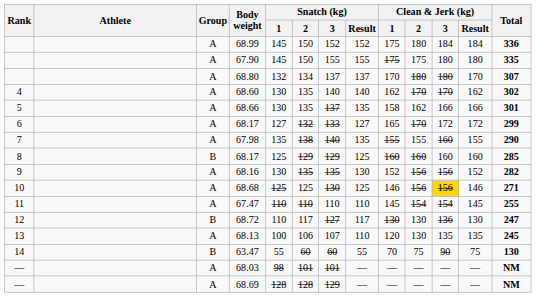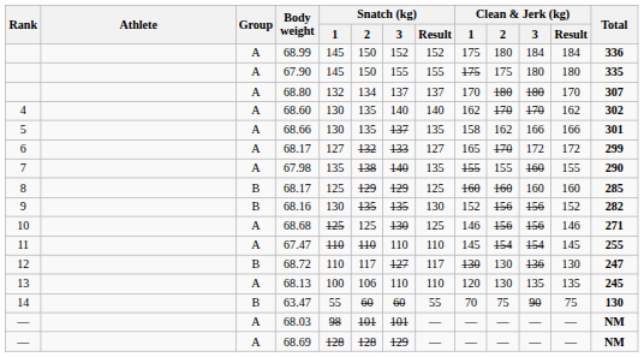68.16 | Group: A -> B
68.68 | Clean & Jerk (kg) / 3: gold background -> no background
68.13 | Snatch (kg) / 3: 107 -> 110
